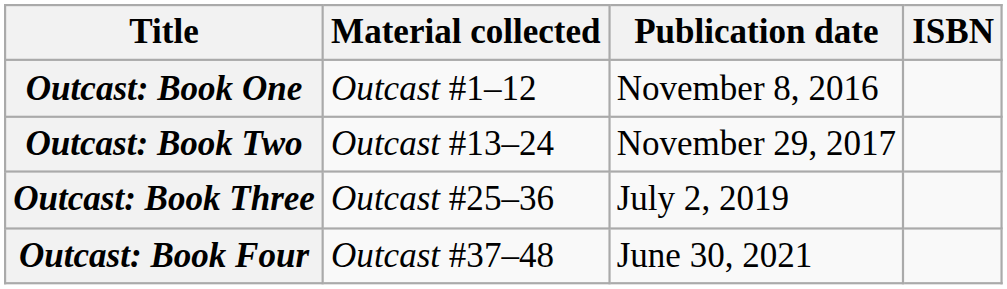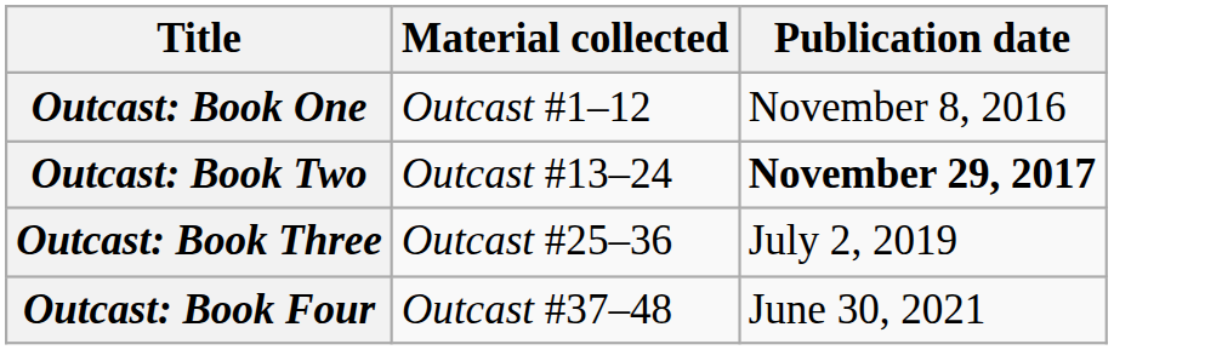- column: ISBN
Outcast: Book Two | Publication date: normal -> bold
